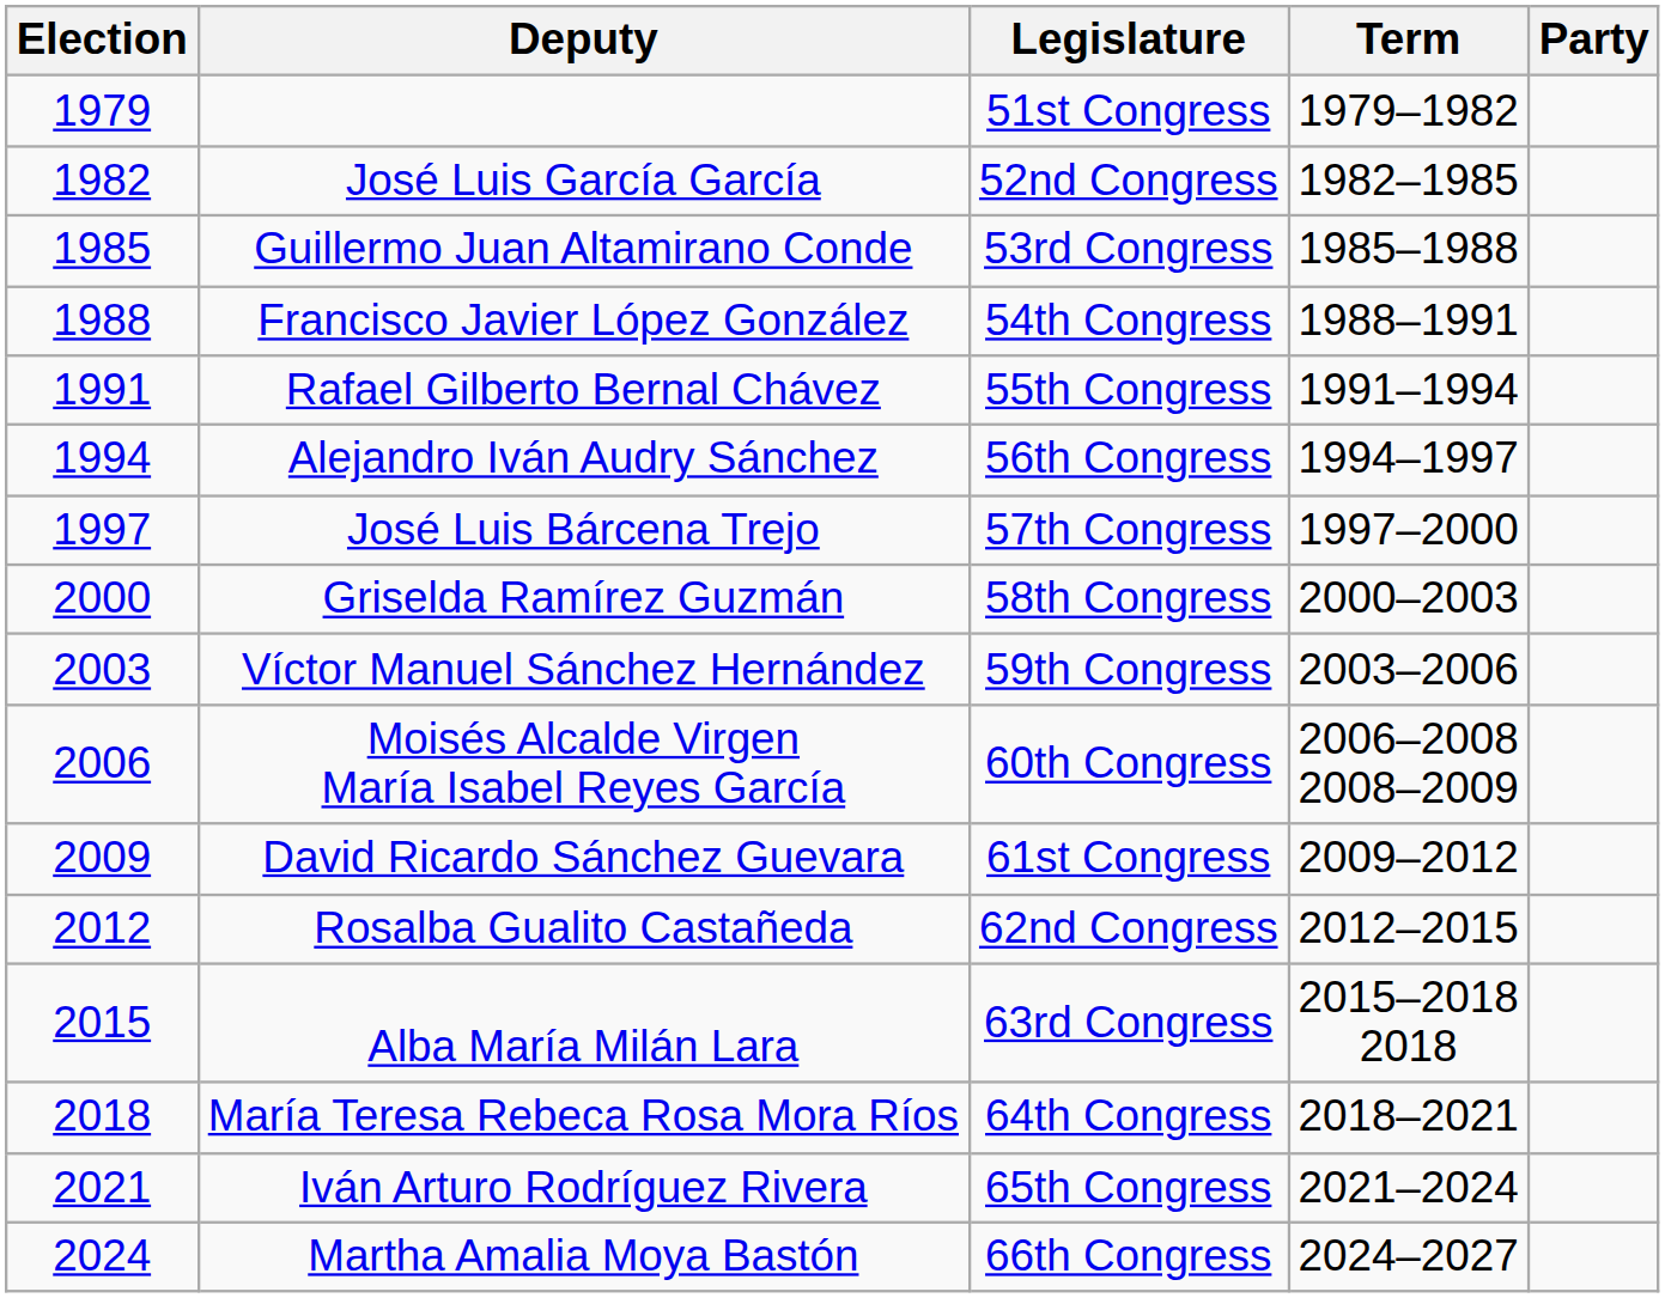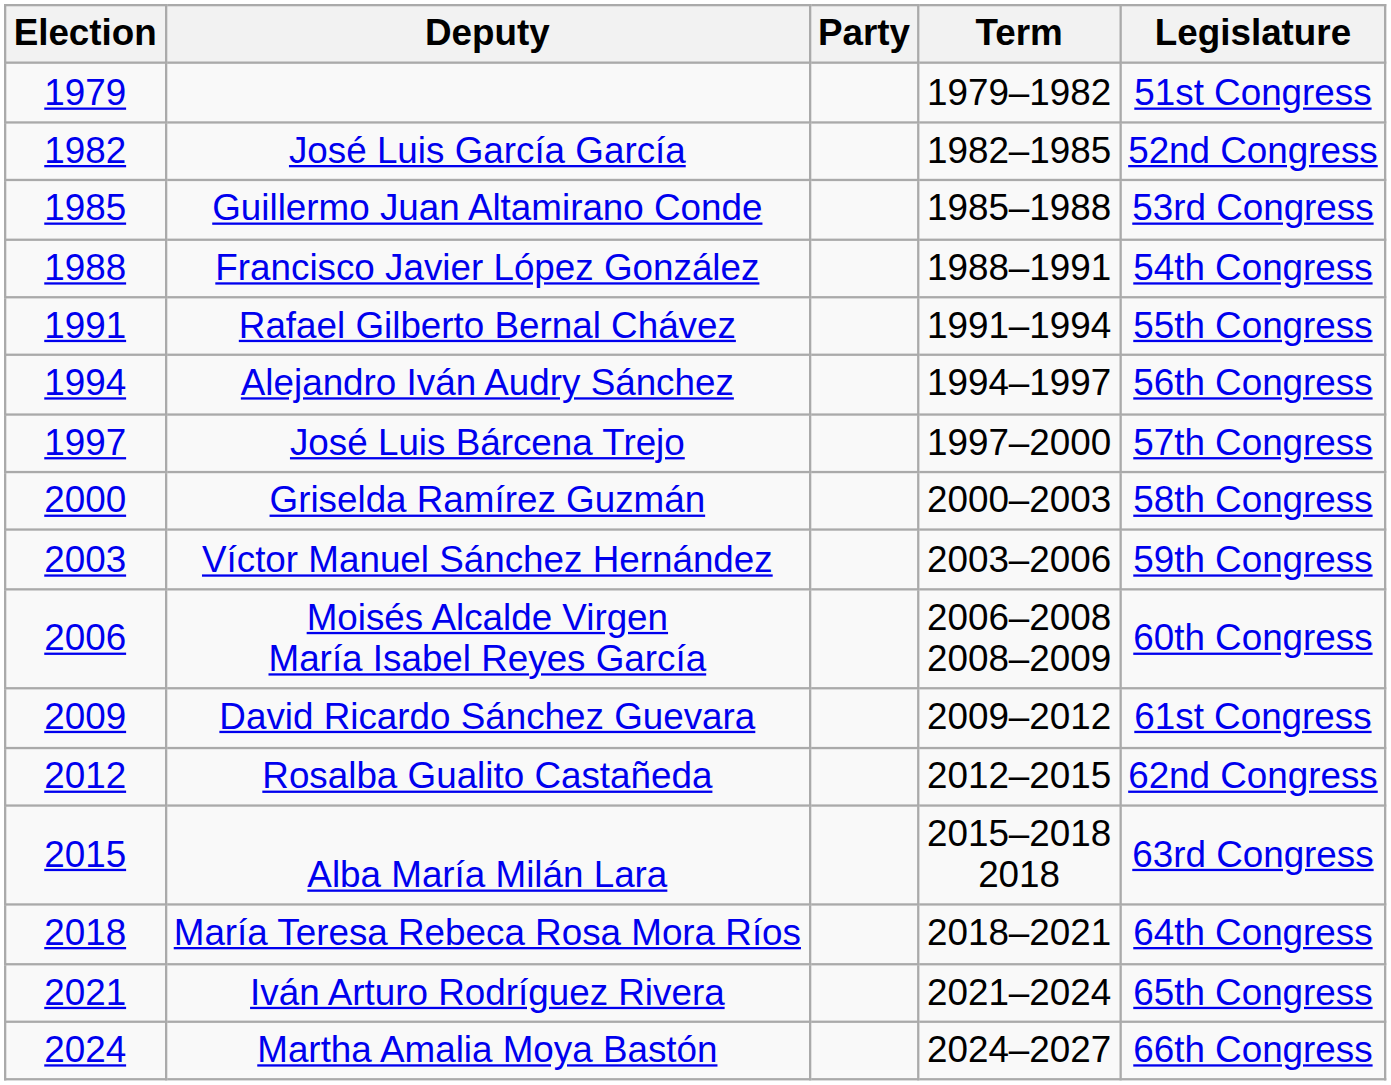columns swapped: Party <-> Legislature
